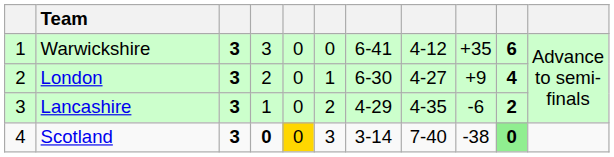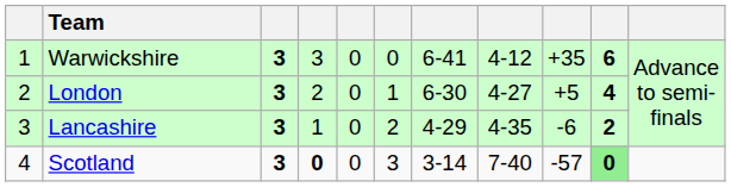London | column 9: +9 -> +5
Scotland | column 5: gold background -> no background
Scotland | column 9: -38 -> -57
